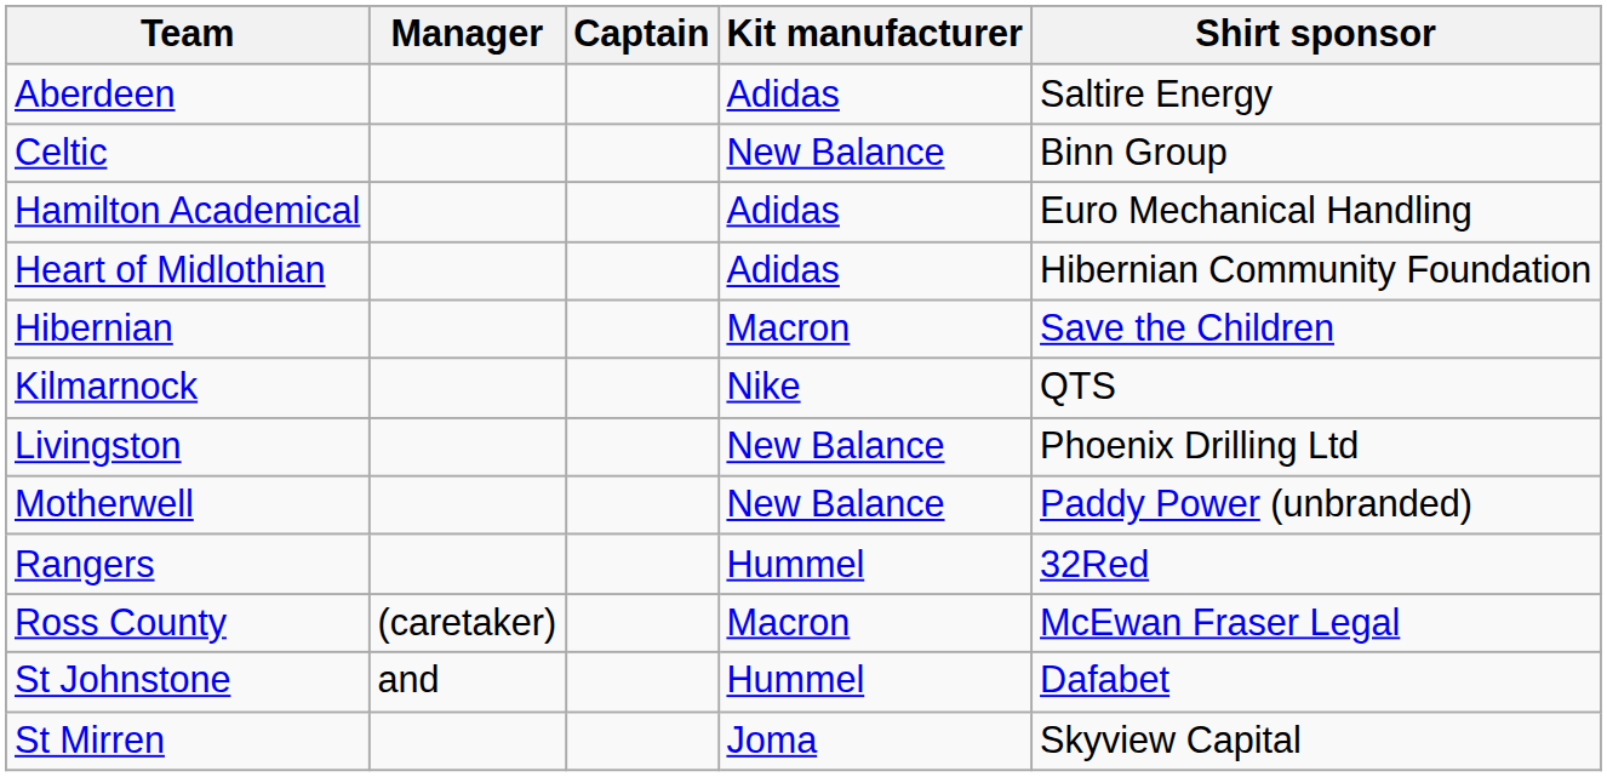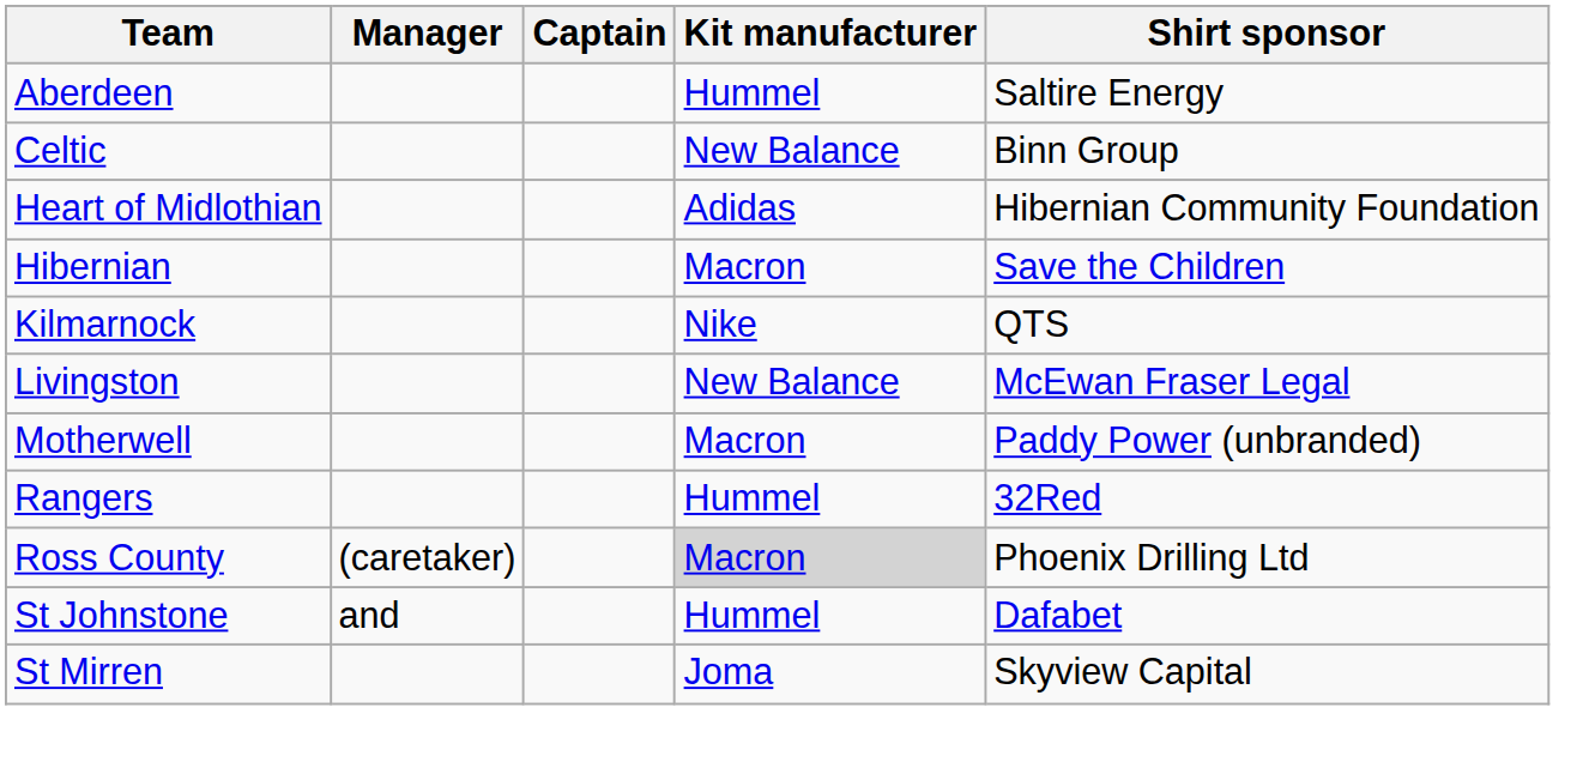Aberdeen | Kit manufacturer: Adidas -> Hummel
- row: Hamilton Academical | Adidas | Euro Mechanical Handling
Livingston | Shirt sponsor: Phoenix Drilling Ltd -> McEwan Fraser Legal
Motherwell | Kit manufacturer: New Balance -> Macron
Ross County | Kit manufacturer: no background -> lightgrey background
Ross County | Shirt sponsor: McEwan Fraser Legal -> Phoenix Drilling Ltd
